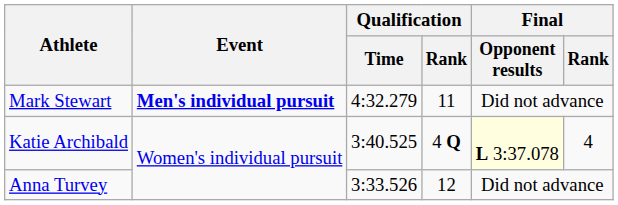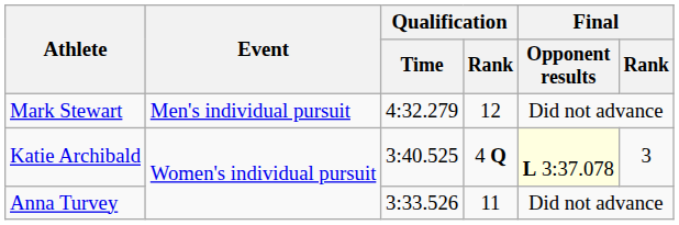Mark Stewart | Event: bold -> normal
Mark Stewart | Qualification / Rank: 11 -> 12
Katie Archibald | Final / Rank: 4 -> 3
Anna Turvey | Qualification / Rank: 12 -> 11
